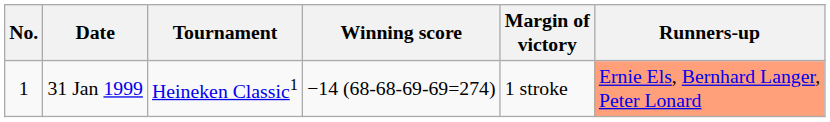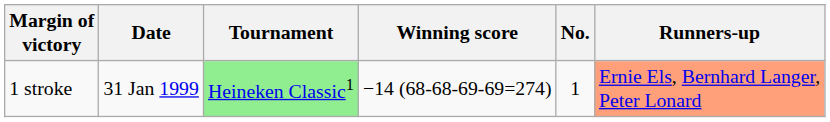columns swapped: No. <-> Margin of victory
31 Jan 1999 | Tournament: no background -> lightgreen background
